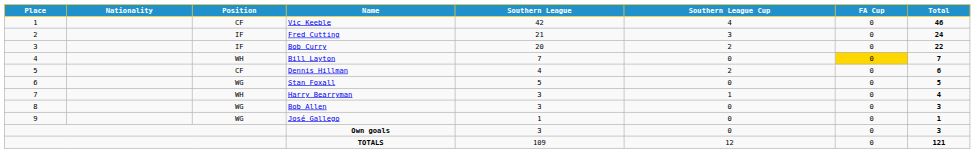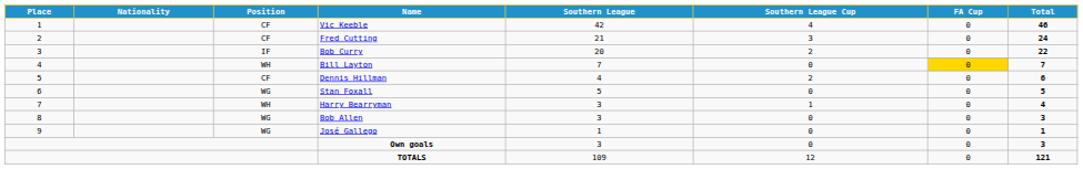Fred Cutting | Position: IF -> CF
